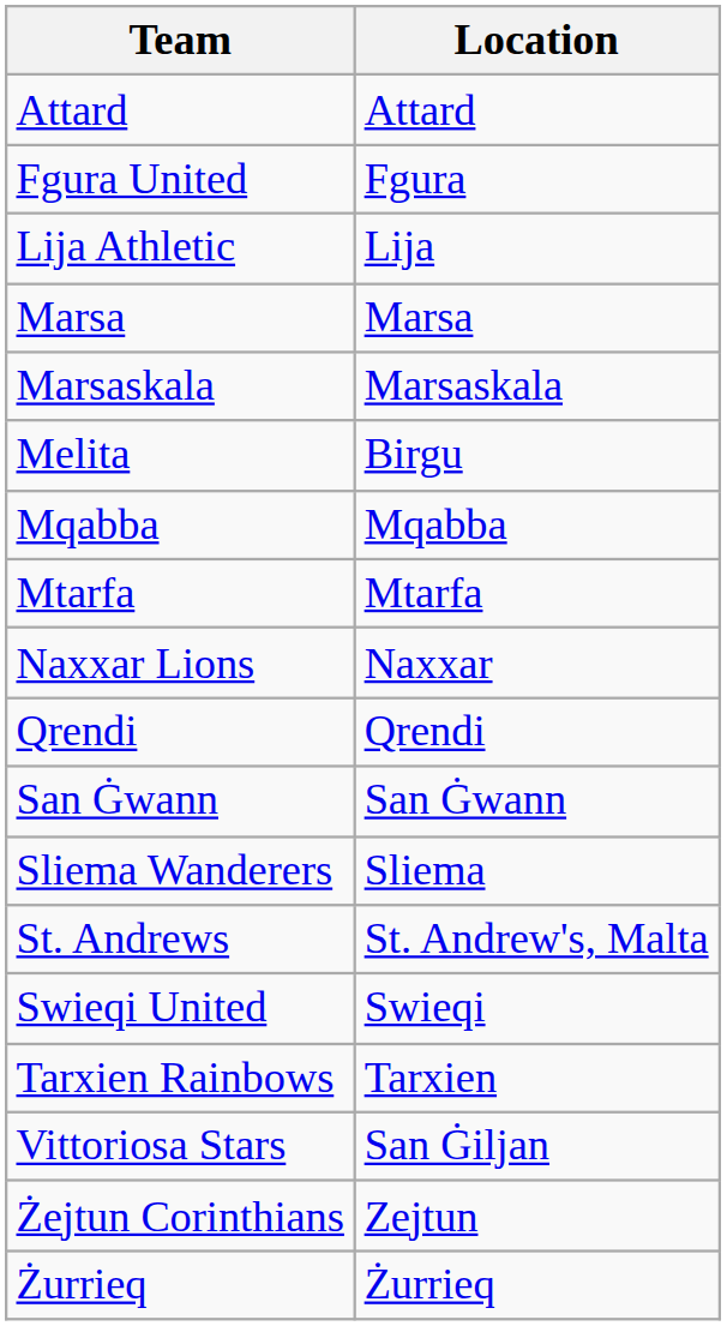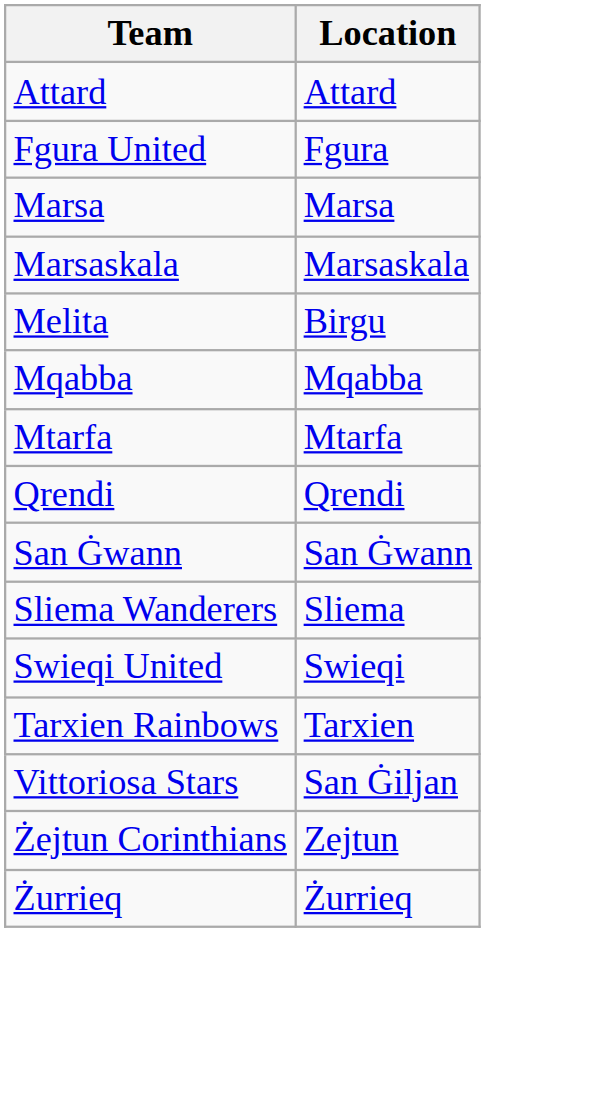- row: Lija Athletic | Lija
- row: Naxxar Lions | Naxxar
- row: St. Andrews | St. Andrew's, Malta
